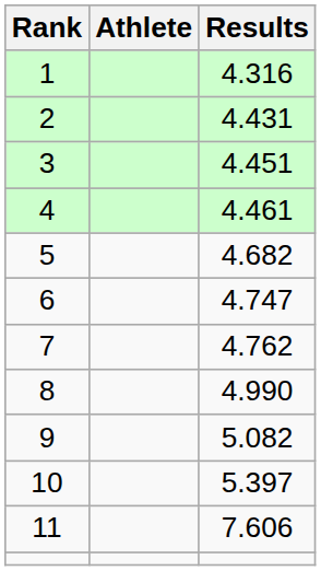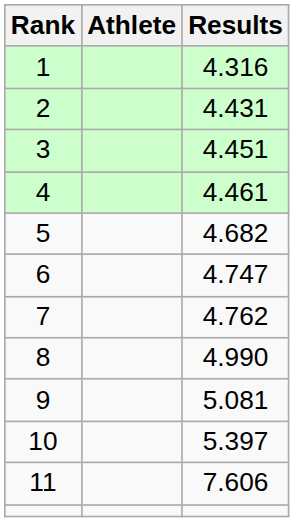9 | Results: 5.082 -> 5.081
